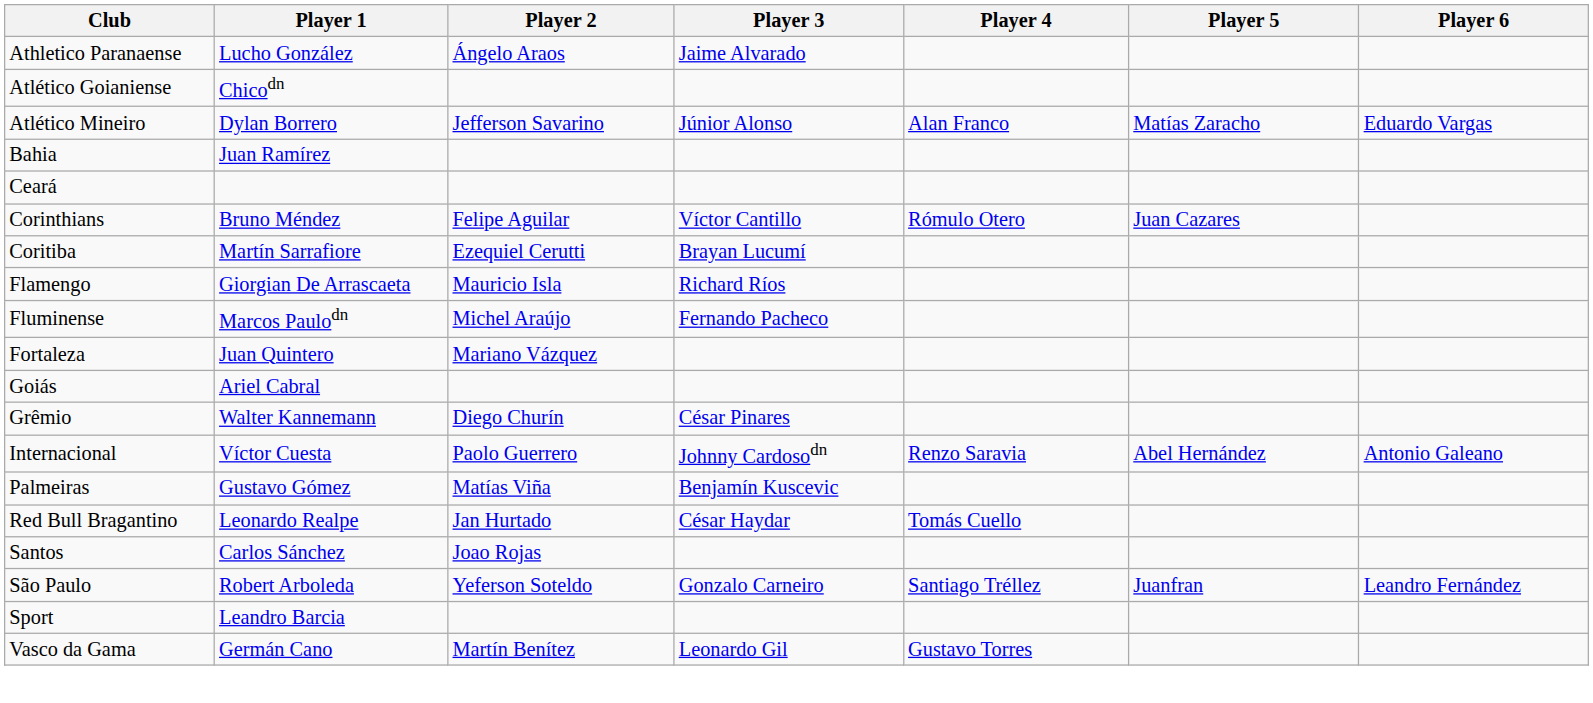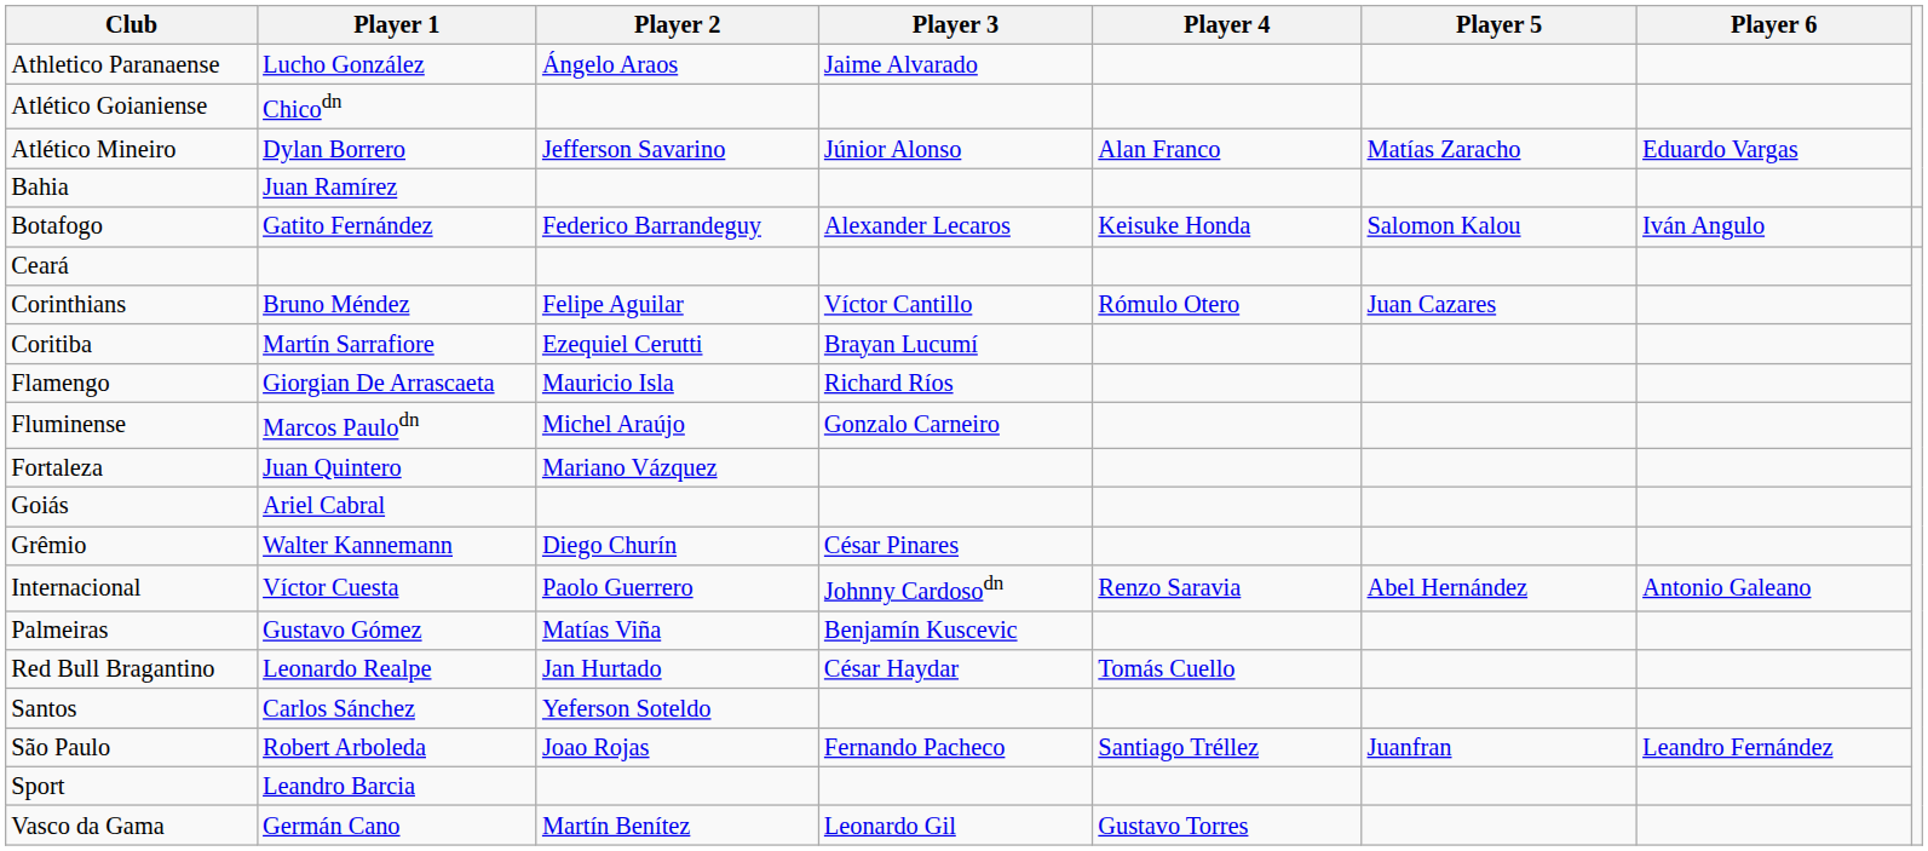+ row: Botafogo | Gatito Fernández | Federico Barrandeguy | Alexander Lecaros | Keisuke Honda | Salomon Kalou | Iván Angulo
Fluminense | Player 3: Fernando Pacheco -> Gonzalo Carneiro
Santos | Player 2: Joao Rojas -> Yeferson Soteldo
São Paulo | Player 2: Yeferson Soteldo -> Joao Rojas
São Paulo | Player 3: Gonzalo Carneiro -> Fernando Pacheco
